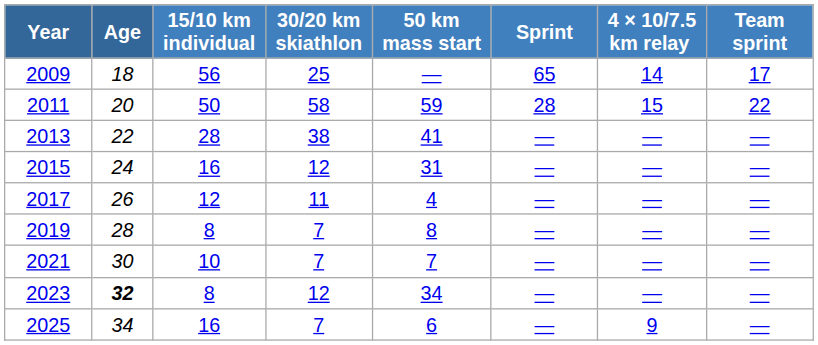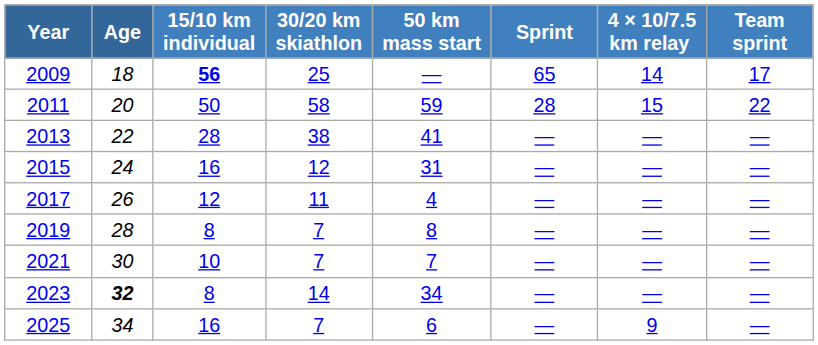2009 | 15/10 km individual: normal -> bold
2023 | 30/20 km skiathlon: 12 -> 14
